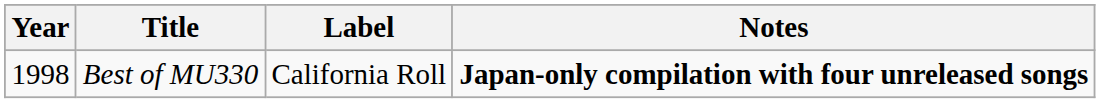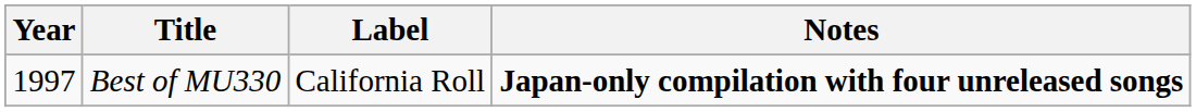Best of MU330 | Year: 1998 -> 1997
